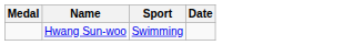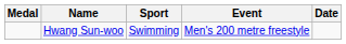+ column: Event | Men's 200 metre freestyle
